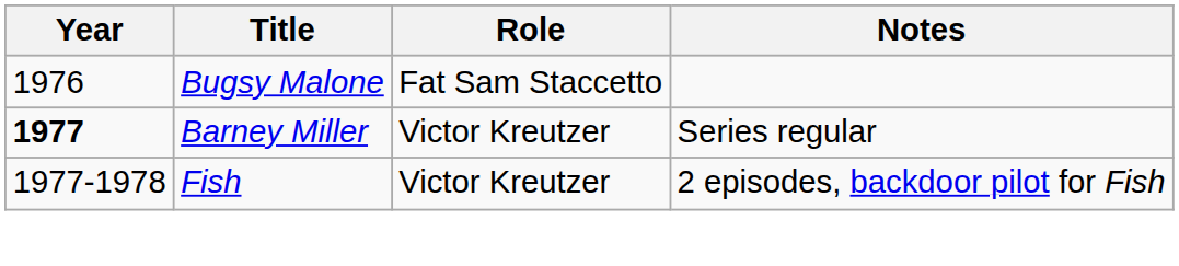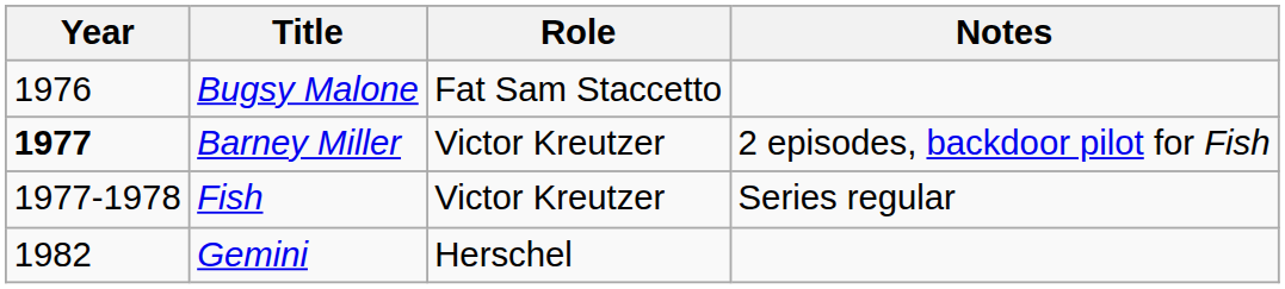Barney Miller | Notes: Series regular -> 2 episodes, backdoor pilot for Fish
Fish | Notes: 2 episodes, backdoor pilot for Fish -> Series regular
+ row: 1982 | Gemini | Herschel
